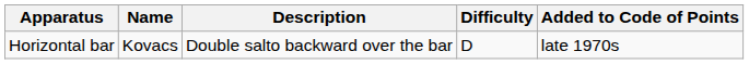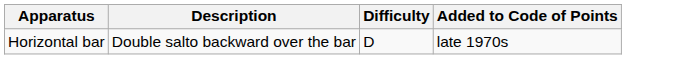- column: Name | Kovacs
